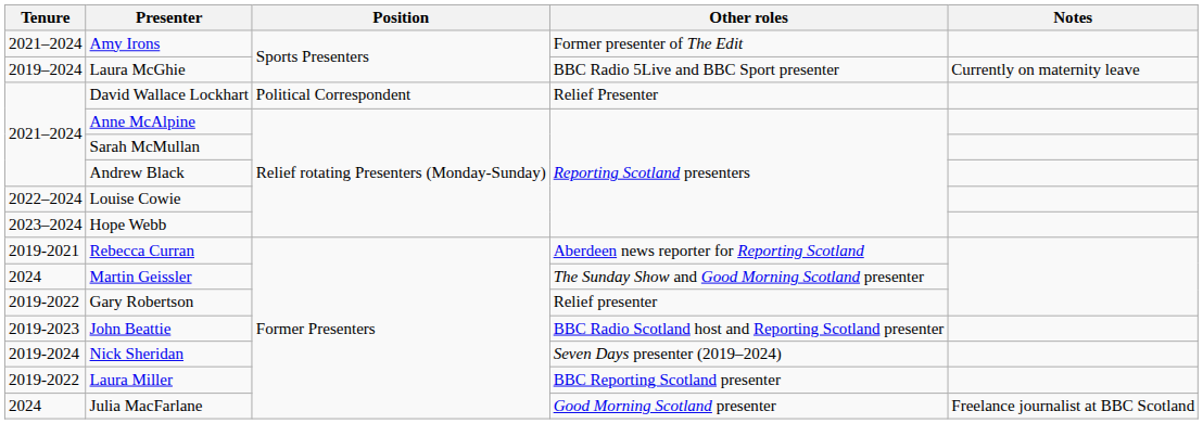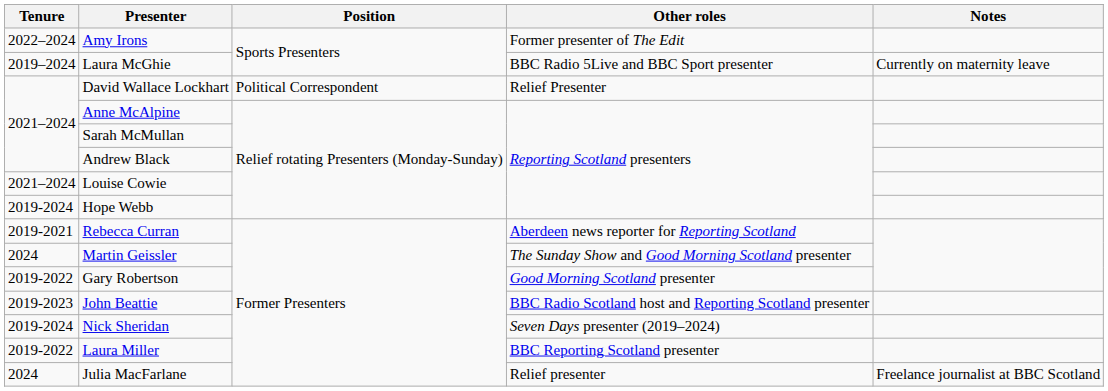Amy Irons | Tenure: 2021–2024 -> 2022–2024
Louise Cowie | Tenure: 2022–2024 -> 2021–2024
Hope Webb | Tenure: 2023–2024 -> 2019-2024
Gary Robertson | Other roles: Relief presenter -> Good Morning Scotland presenter
Julia MacFarlane | Other roles: Good Morning Scotland presenter -> Relief presenter
